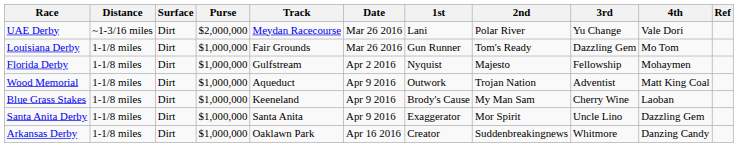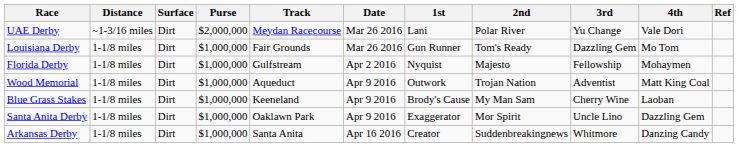Santa Anita Derby | Track: Santa Anita -> Oaklawn Park
Arkansas Derby | Track: Oaklawn Park -> Santa Anita
